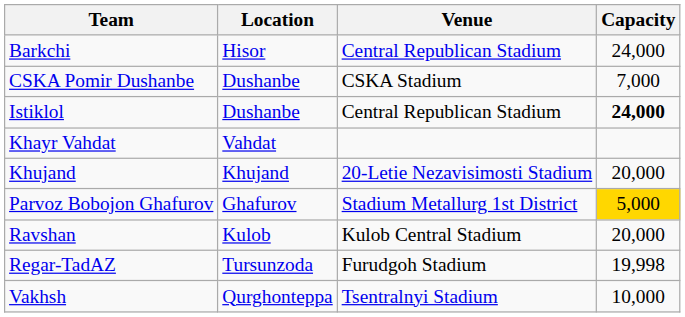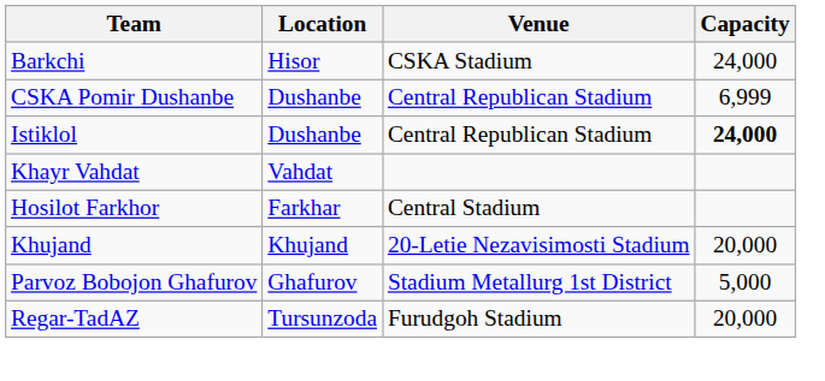Barkchi | Venue: Central Republican Stadium -> CSKA Stadium
CSKA Pomir Dushanbe | Venue: CSKA Stadium -> Central Republican Stadium
CSKA Pomir Dushanbe | Capacity: 7,000 -> 6,999
+ row: Hosilot Farkhor | Farkhar | Central Stadium
Parvoz Bobojon Ghafurov | Capacity: gold background -> no background
- row: Ravshan | Kulob | Kulob Central Stadium | 20,000
Regar-TadAZ | Capacity: 19,998 -> 20,000
- row: Vakhsh | Qurghonteppa | Tsentralnyi Stadium | 10,000
